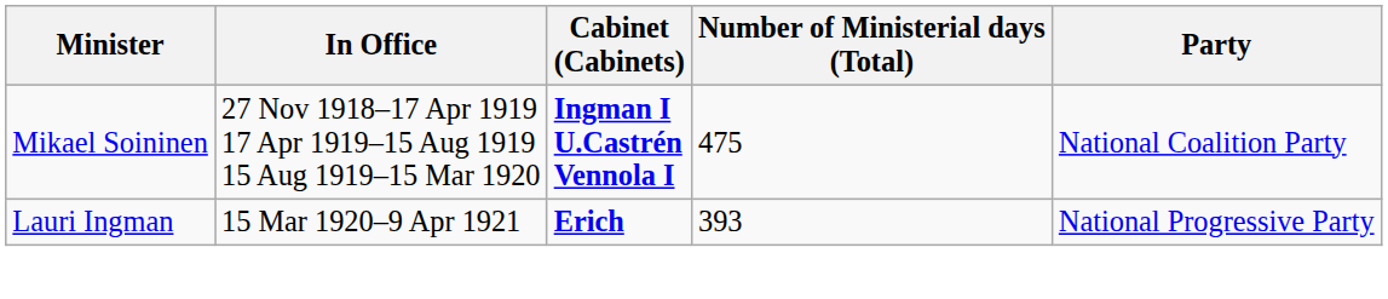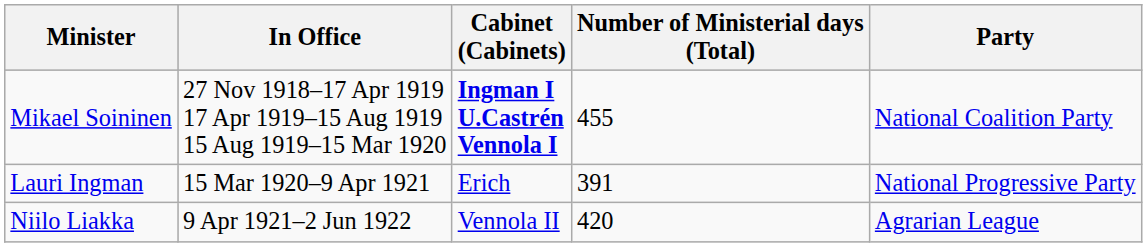Mikael Soininen | Number of Ministerial days (Total): 475 -> 455
Lauri Ingman | Cabinet (Cabinets): bold -> normal
Lauri Ingman | Number of Ministerial days (Total): 393 -> 391
+ row: Niilo Liakka | 9 Apr 1921–2 Jun 1922 | Vennola II | 420 | Agrarian League
